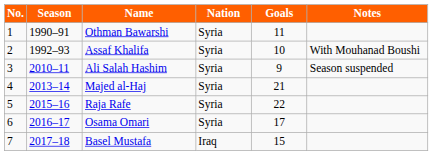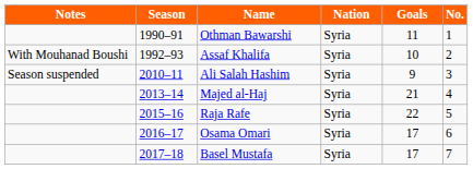columns swapped: No. <-> Notes
Basel Mustafa | Nation: Iraq -> Syria
Basel Mustafa | Goals: 15 -> 17
